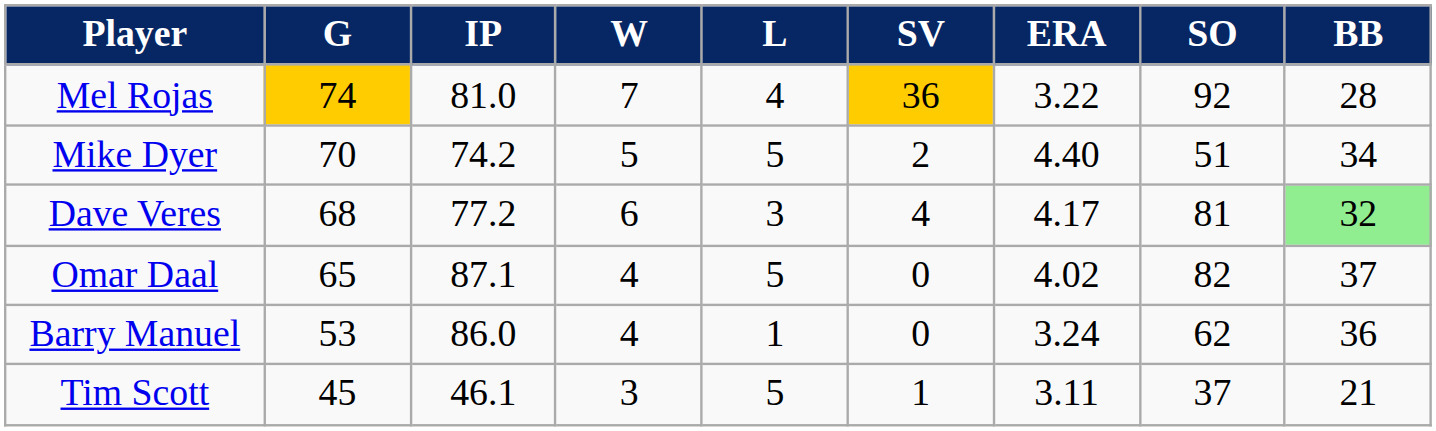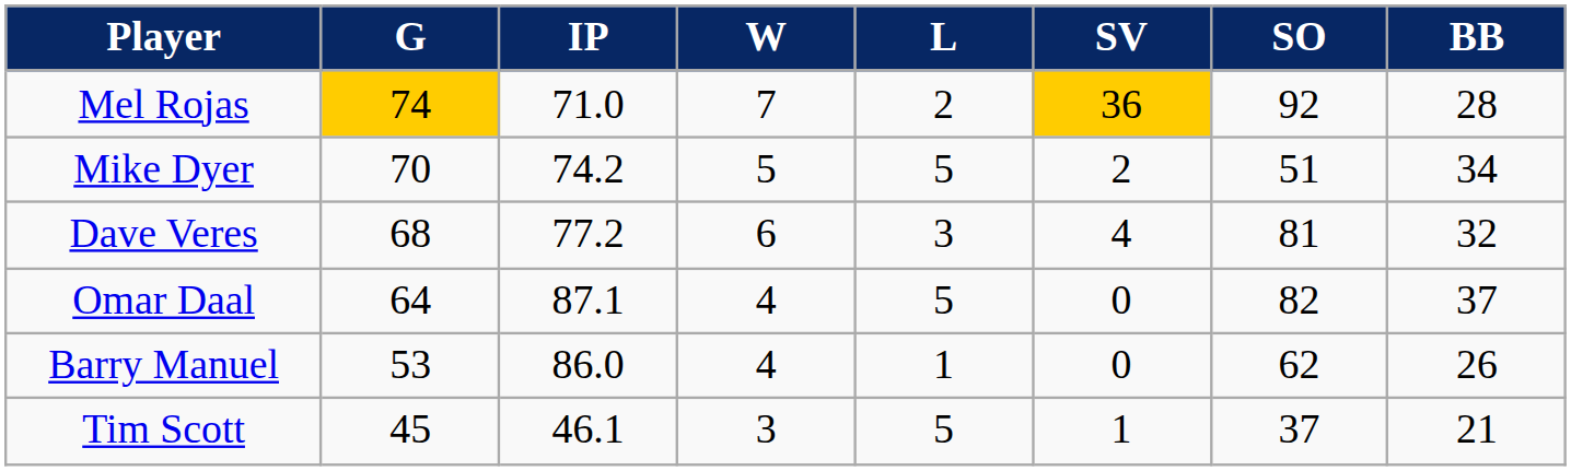- column: ERA | 3.22 | 4.40 | 4.17 | 4.02 | 3.24 | 3.11
Mel Rojas | IP: 81.0 -> 71.0
Mel Rojas | L: 4 -> 2
Dave Veres | BB: lightgreen background -> no background
Omar Daal | G: 65 -> 64
Barry Manuel | BB: 36 -> 26
